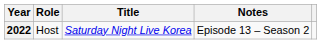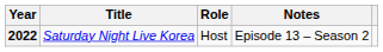columns swapped: Title <-> Role
